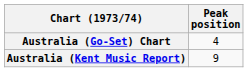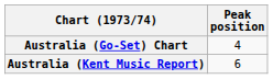Australia (Kent Music Report) | Peak position: 9 -> 6
